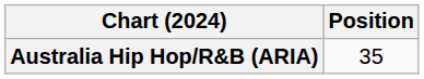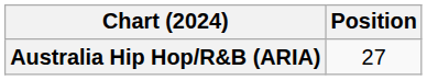Australia Hip Hop/R&B (ARIA) | Position: 35 -> 27
